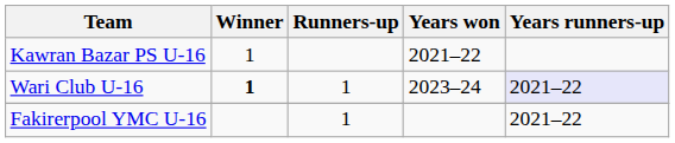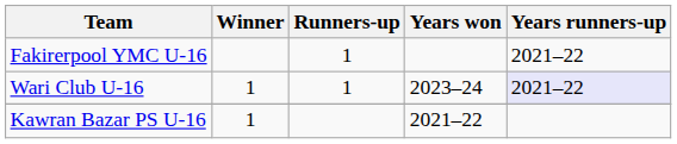rows swapped: Kawran Bazar PS U-16 <-> Fakirerpool YMC U-16
Wari Club U-16 | Winner: bold -> normal
